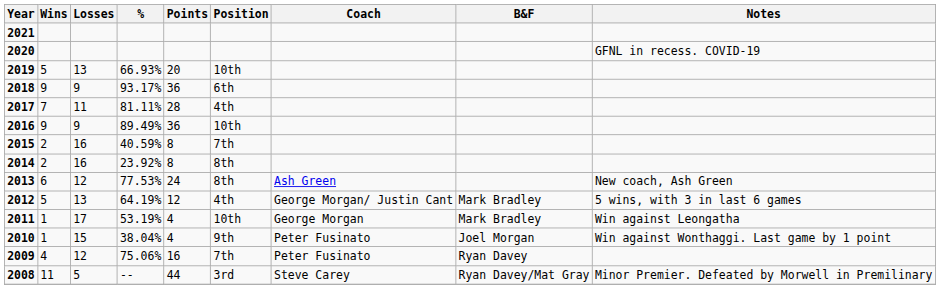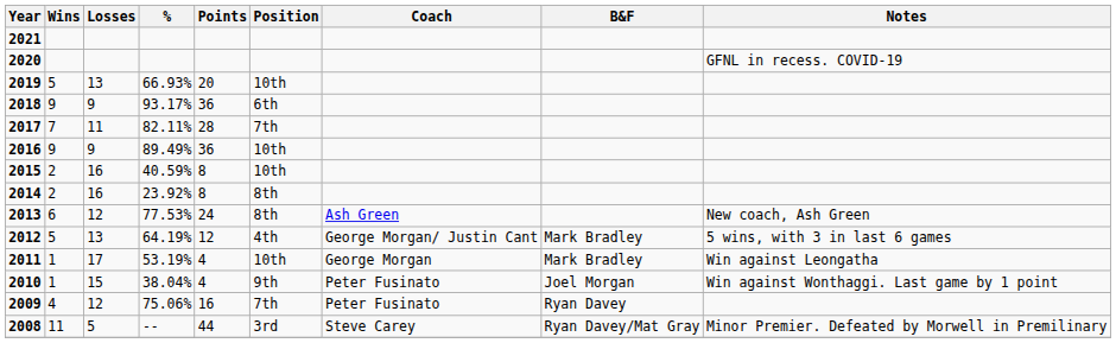2017 | %: 81.11% -> 82.11%
2017 | Position: 4th -> 7th
2015 | Position: 7th -> 10th
